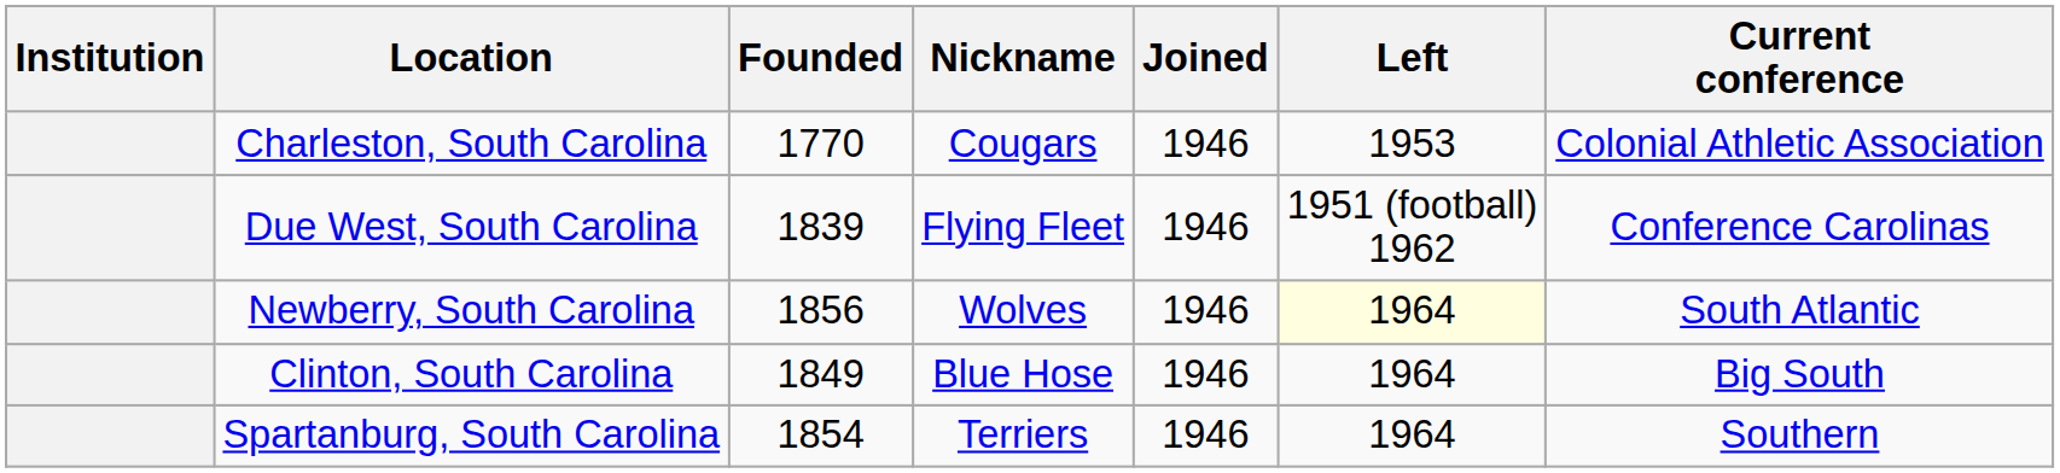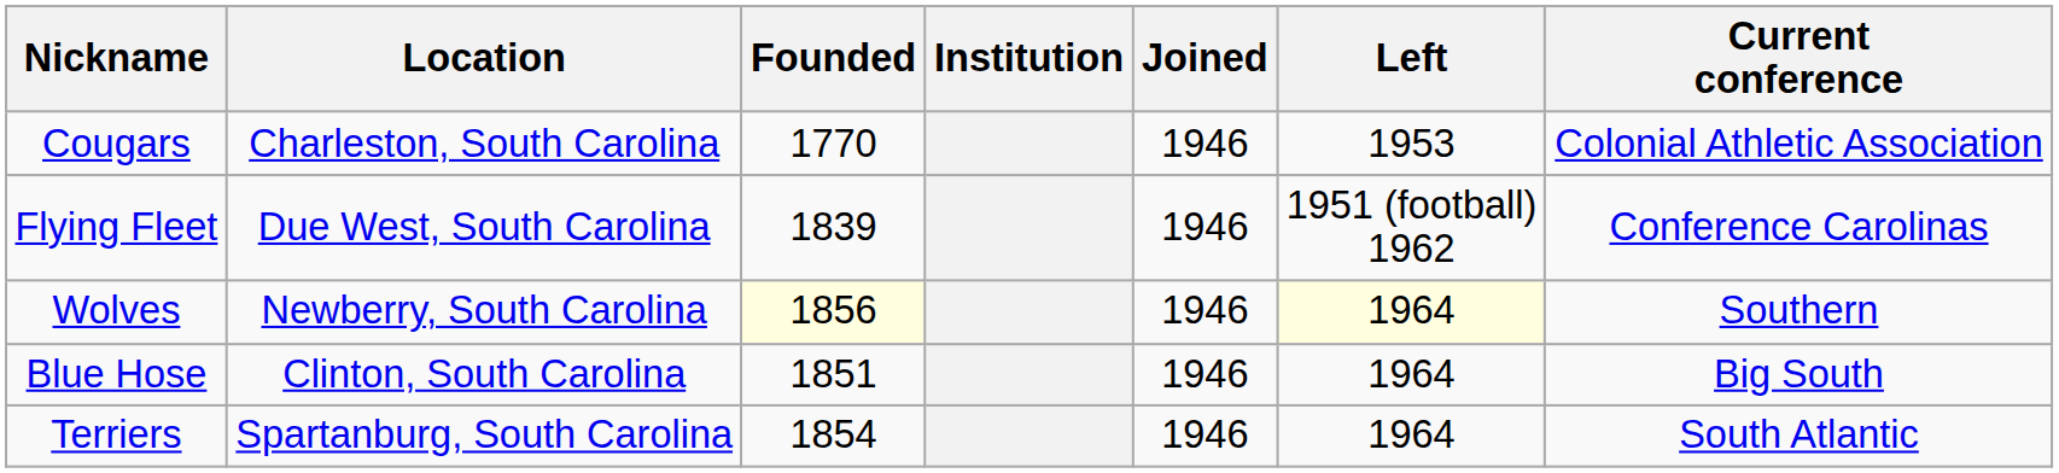columns swapped: Institution <-> Nickname
Newberry, South Carolina | Founded: no background -> lightyellow background
Newberry, South Carolina | Current conference: South Atlantic -> Southern
Clinton, South Carolina | Founded: 1849 -> 1851
Spartanburg, South Carolina | Current conference: Southern -> South Atlantic
